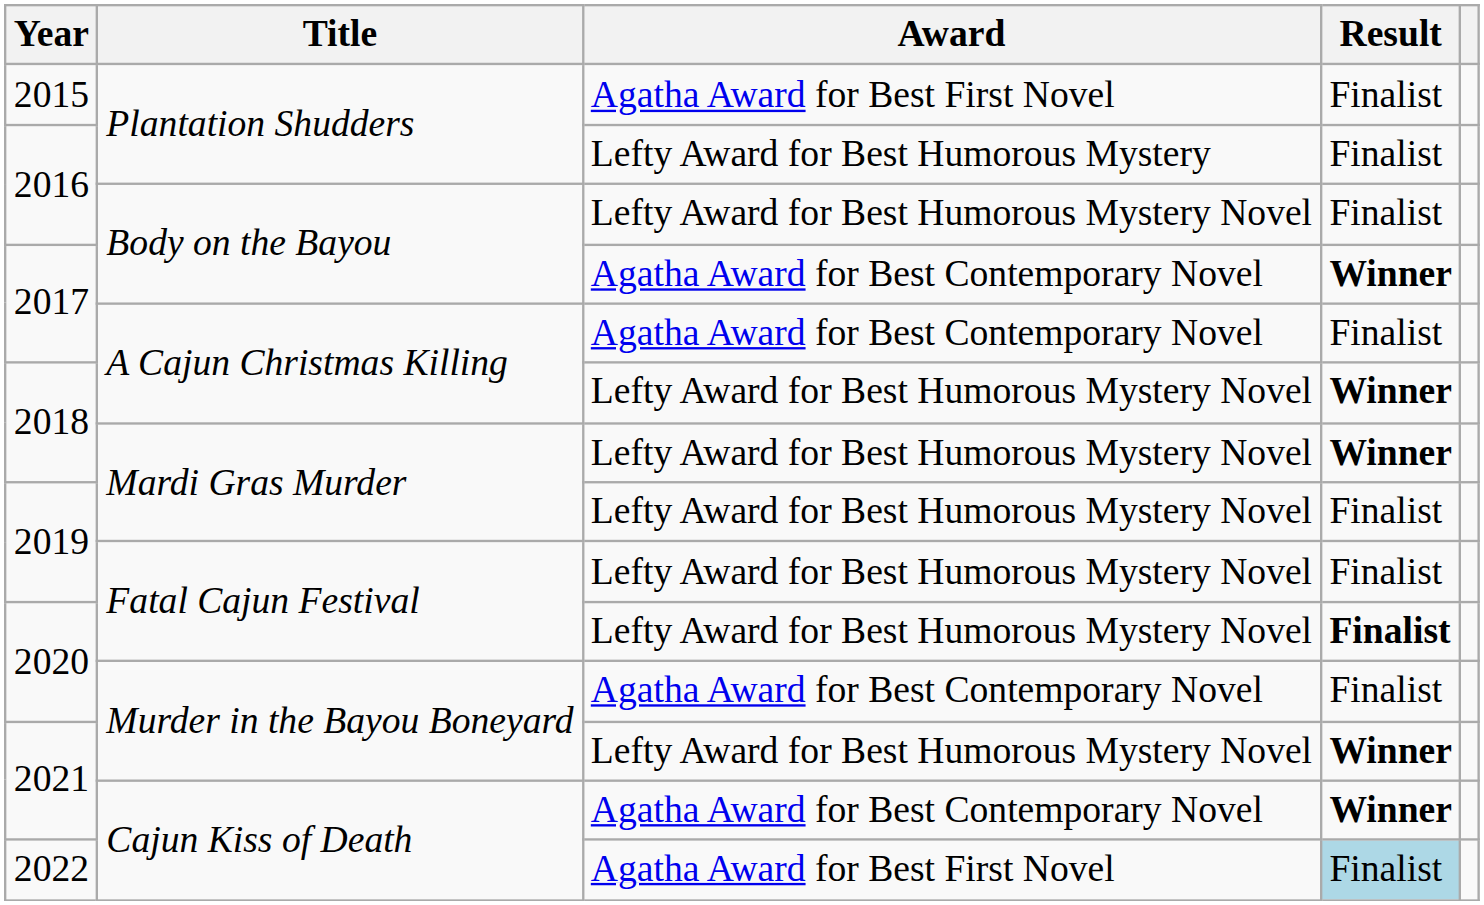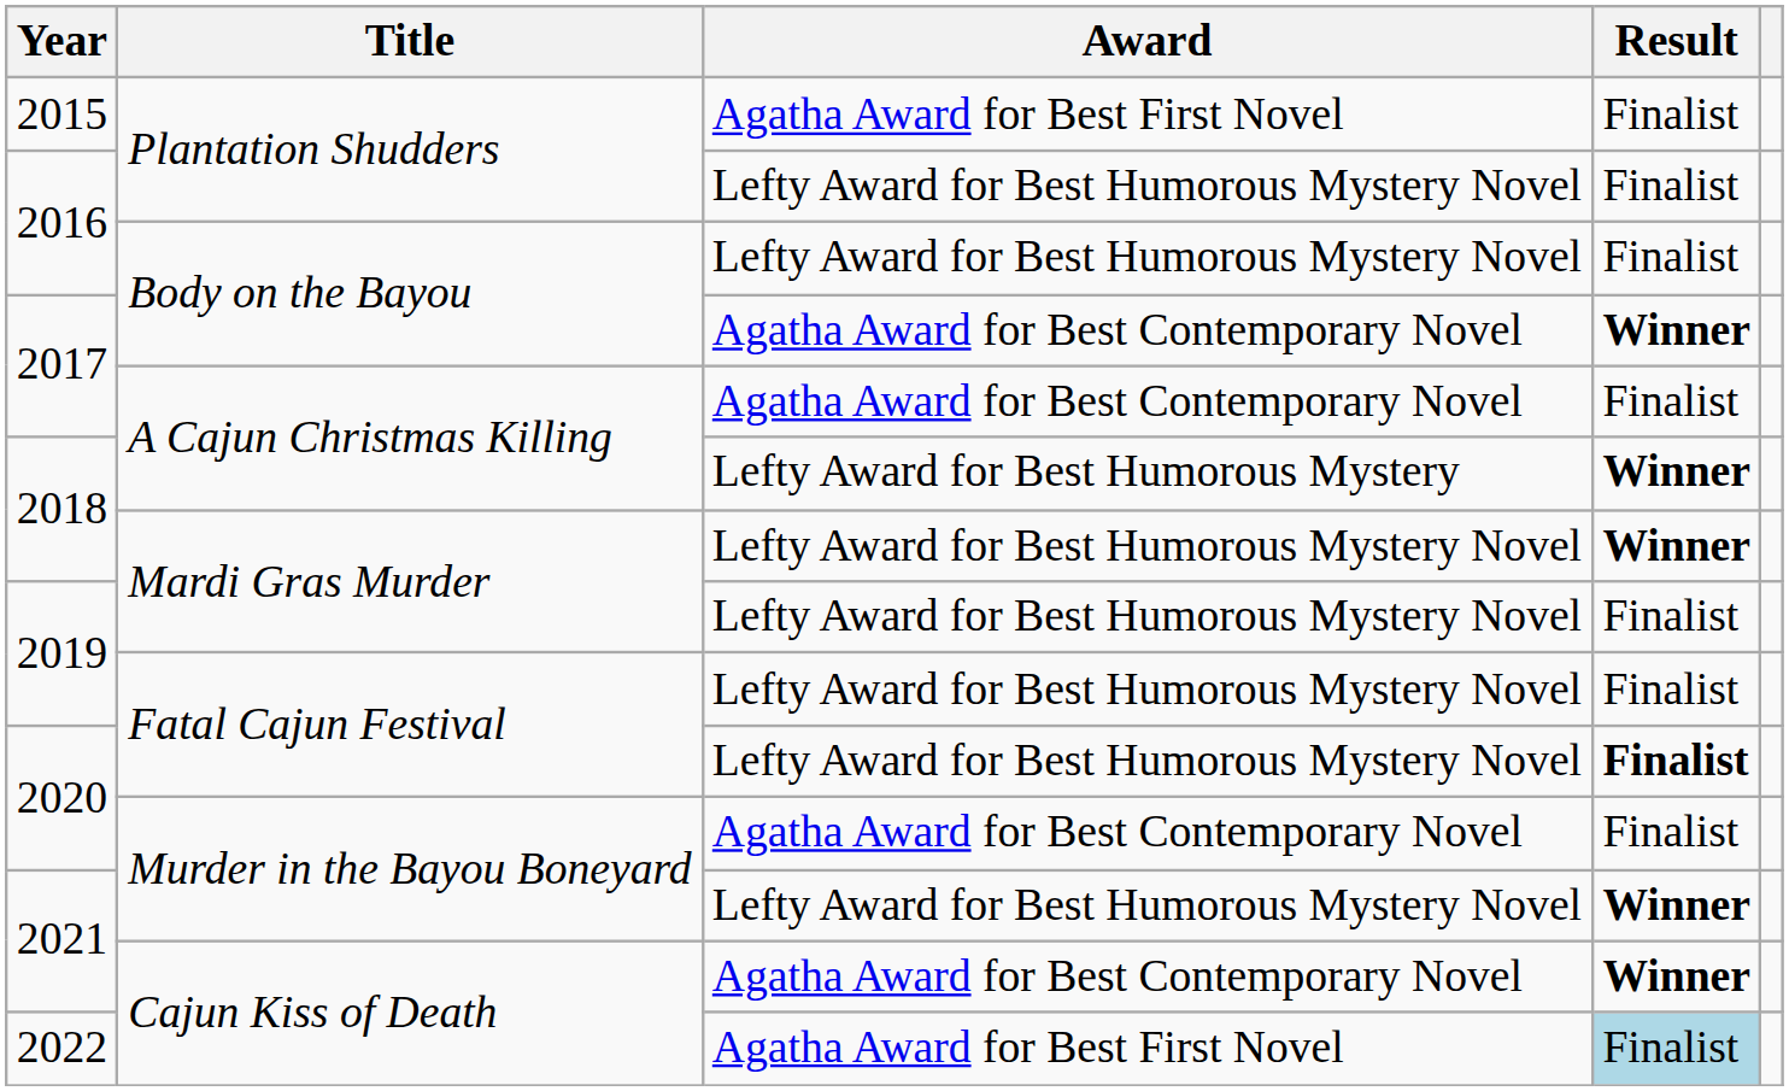2016 / Plantation Shudders | Award: Lefty Award for Best Humorous Mystery -> Lefty Award for Best Humorous Mystery Novel
2018 / A Cajun Christmas Killing | Award: Lefty Award for Best Humorous Mystery Novel -> Lefty Award for Best Humorous Mystery
